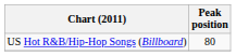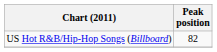US Hot R&B/Hip-Hop Songs (Billboard) | Peak position: 80 -> 82
